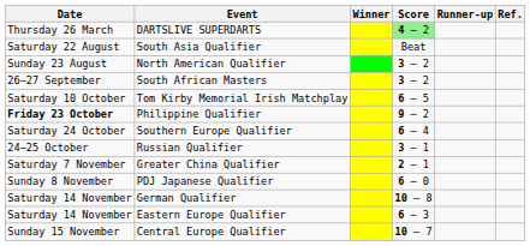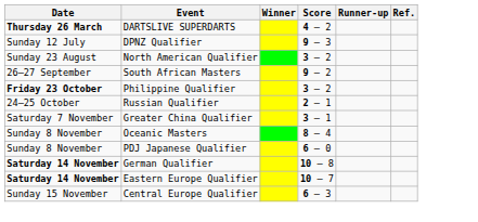DARTSLIVE SUPERDARTS | Date: normal -> bold
DARTSLIVE SUPERDARTS | Score: lightgreen background -> no background
+ row: Sunday 12 July | DPNZ Qualifier | 9 – 3
- row: Saturday 22 August | South Asia Qualifier | Beat
South African Masters | Score: 3 – 2 -> 9 – 2
- row: Saturday 10 October | Tom Kirby Memorial Irish Matchplay | 6 – 5
Philippine Qualifier | Score: 9 – 2 -> 3 – 2
- row: Saturday 24 October | Southern Europe Qualifier | 6 – 4
Russian Qualifier | Score: 3 – 1 -> 2 – 1
Greater China Qualifier | Score: 2 – 1 -> 3 – 1
+ row: Sunday 8 November | Oceanic Masters | 8 – 4
German Qualifier | Date: normal -> bold
Eastern Europe Qualifier | Date: normal -> bold
Eastern Europe Qualifier | Score: 6 – 3 -> 10 – 7
Central Europe Qualifier | Score: 10 – 7 -> 6 – 3
